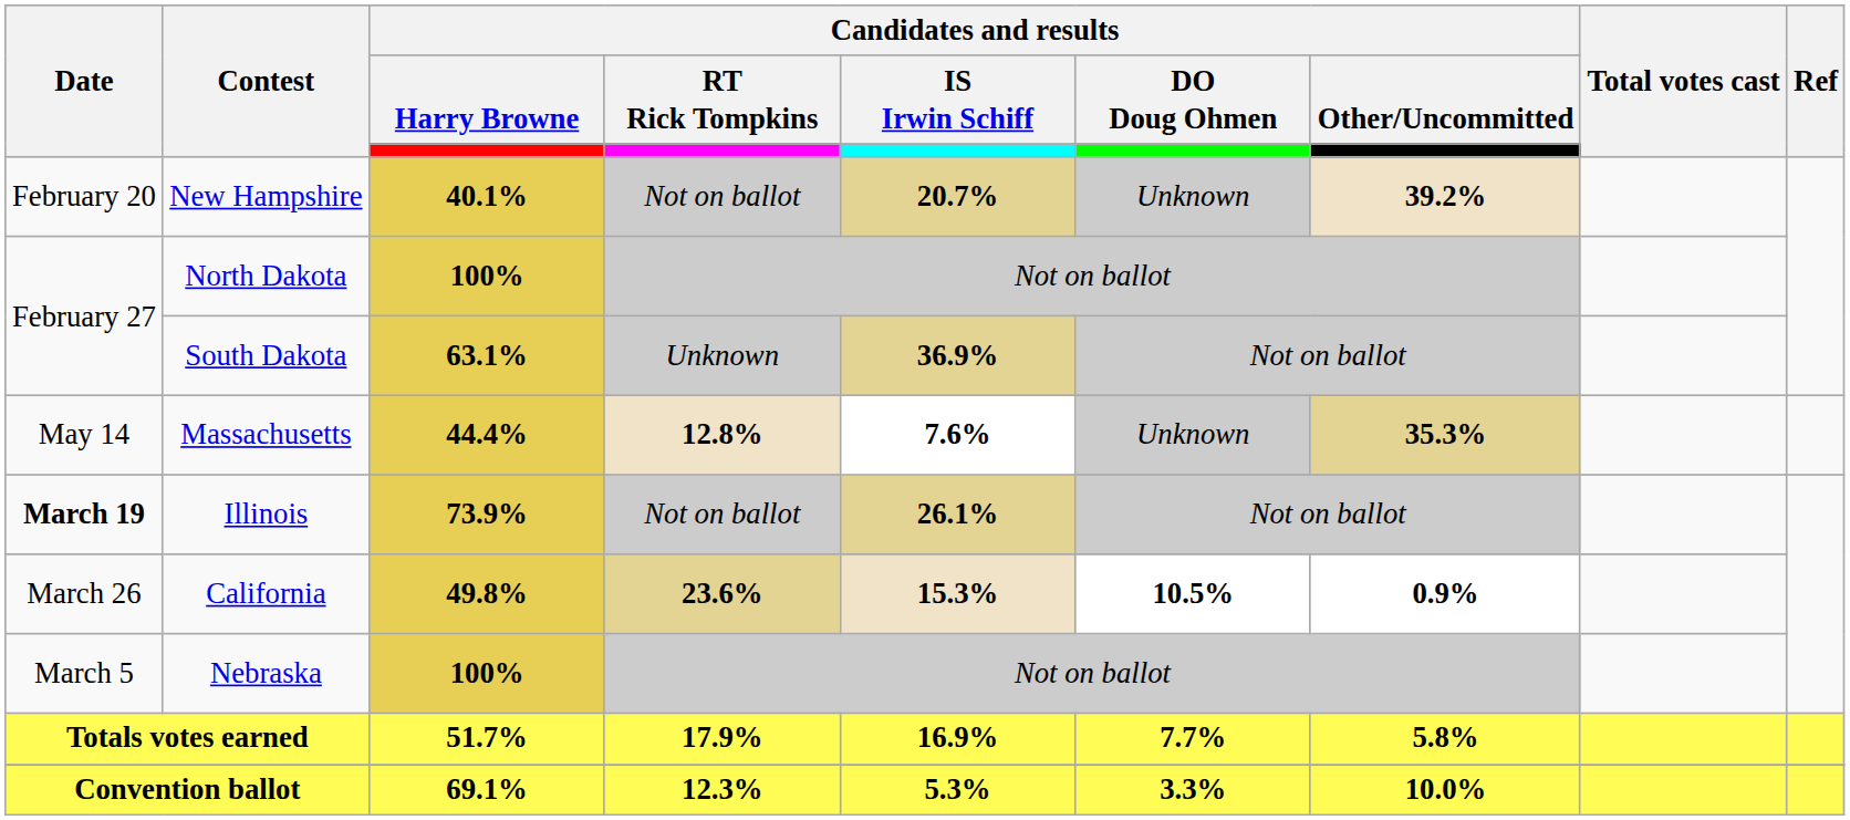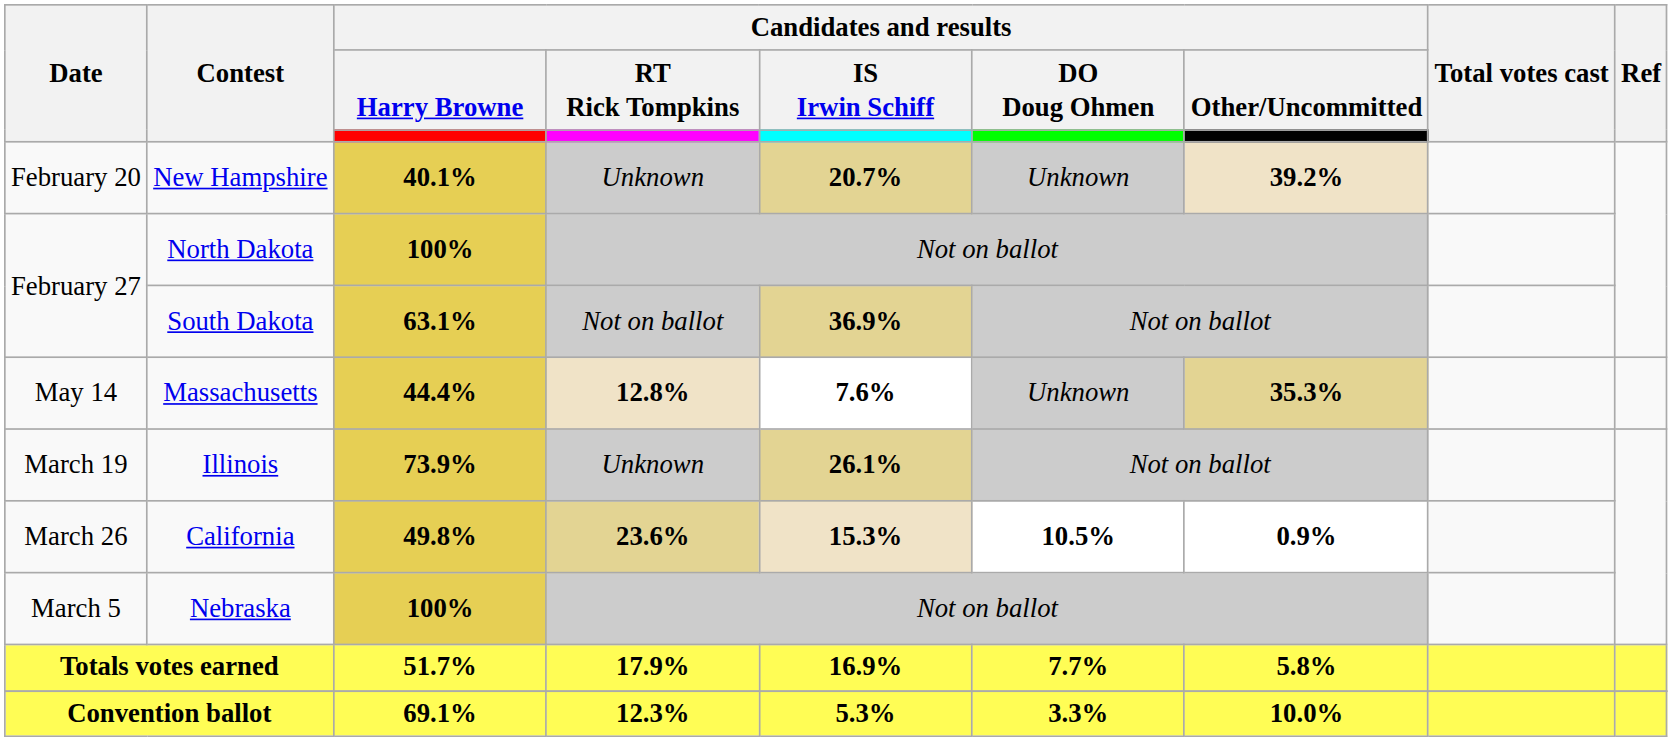New Hampshire | Candidates and results / RT Rick Tompkins: Not on ballot -> Unknown
South Dakota | Candidates and results / RT Rick Tompkins: Unknown -> Not on ballot
Illinois | Date: bold -> normal
Illinois | Candidates and results / RT Rick Tompkins: Not on ballot -> Unknown
